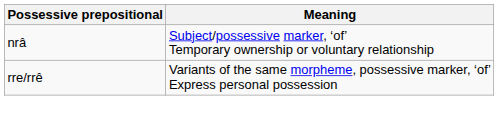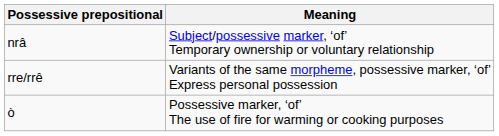+ row: ò | Possessive marker, ‘of’ The use of fire for warming or cooking purposes
